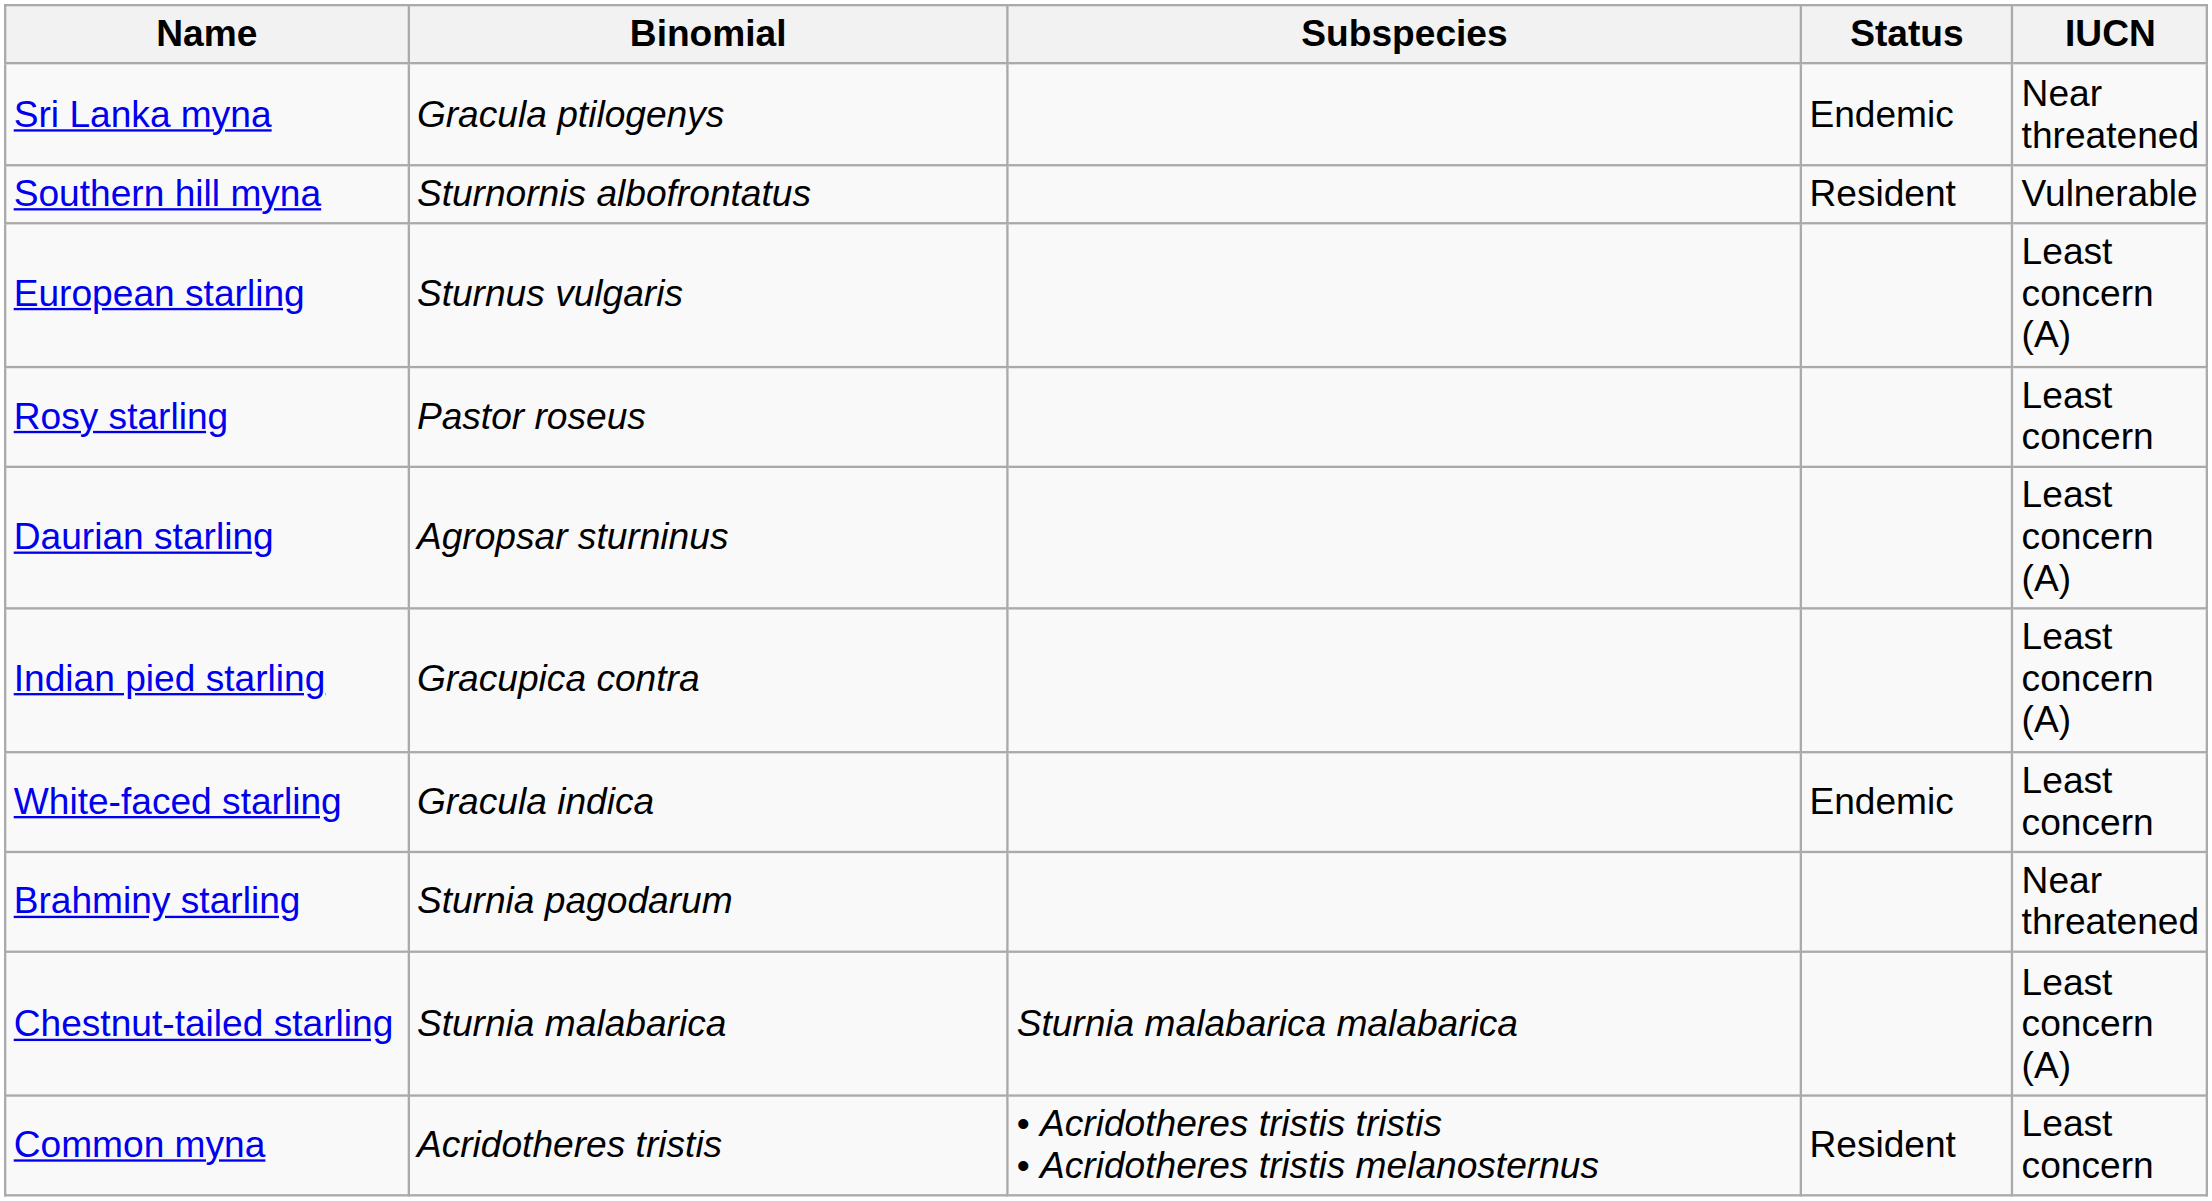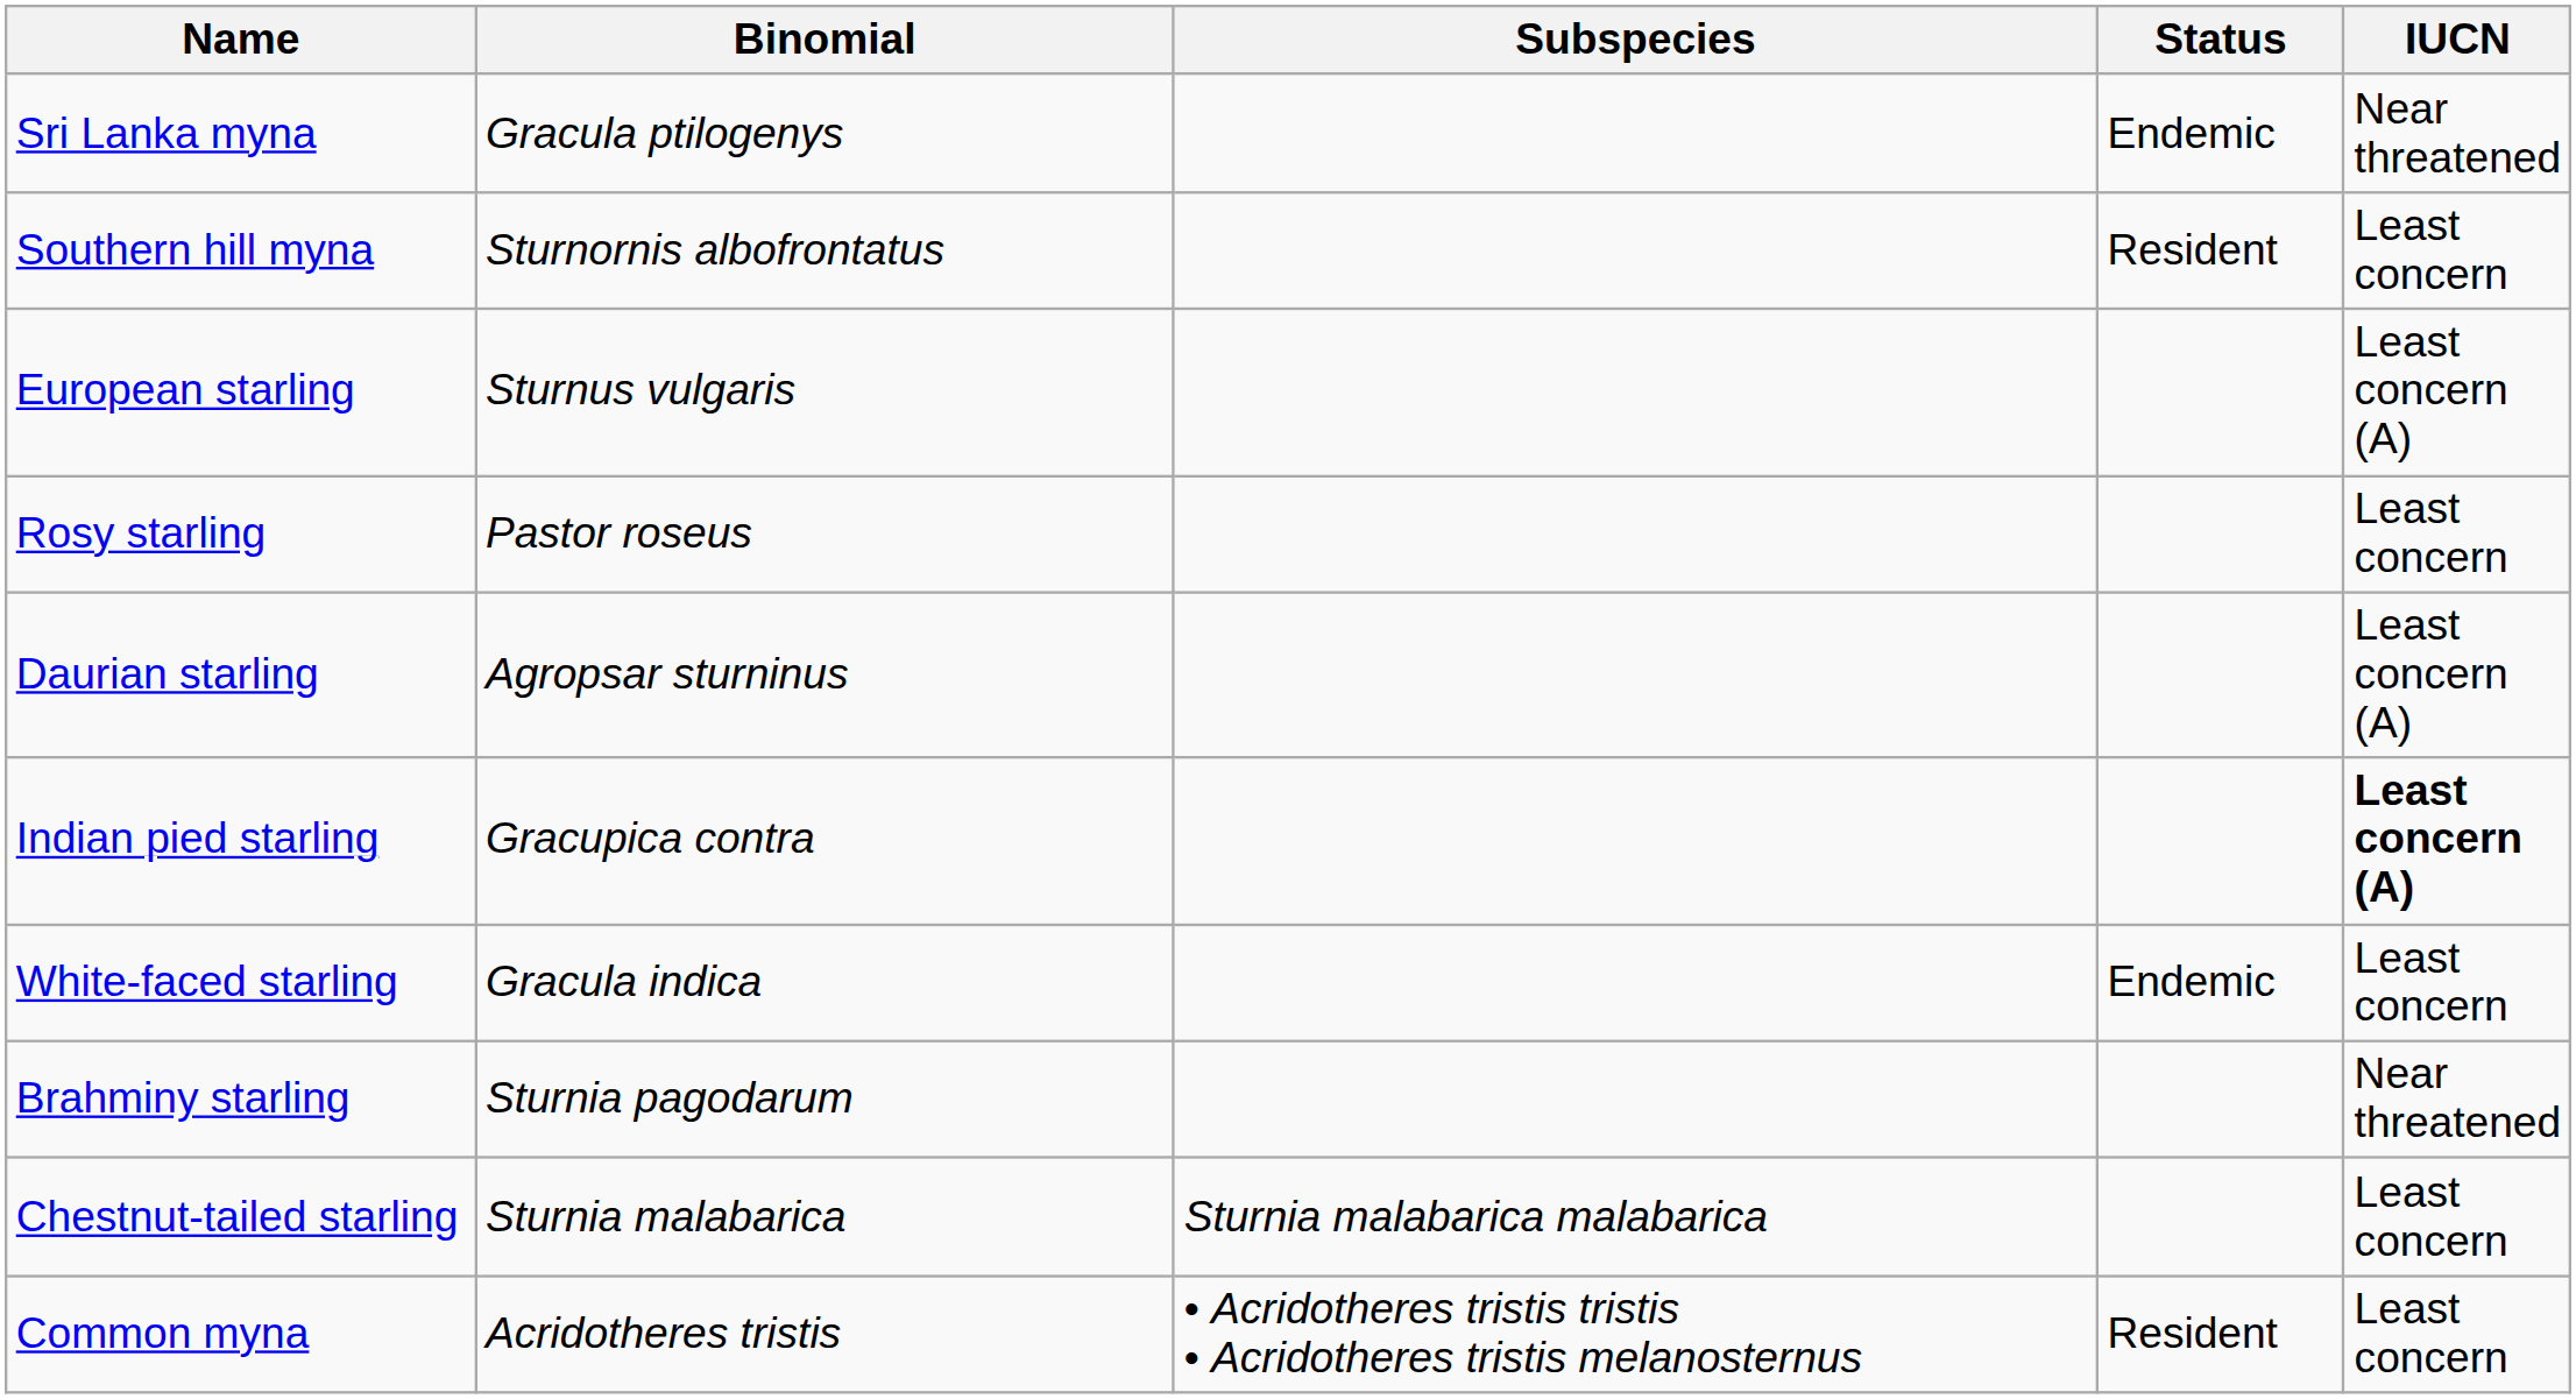Southern hill myna | IUCN: Vulnerable -> Least concern
Indian pied starling | IUCN: normal -> bold
Chestnut-tailed starling | IUCN: Least concern (A) -> Least concern
